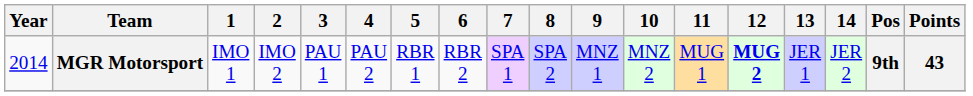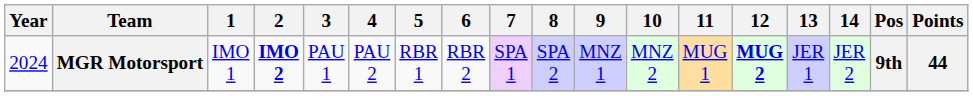MGR Motorsport | Year: 2014 -> 2024
MGR Motorsport | 2: normal -> bold
MGR Motorsport | Points: 43 -> 44
